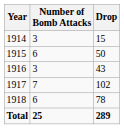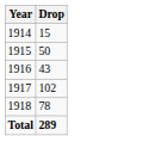- column: Number of Bomb Attacks | 3 | 6 | 3 | 7 | 6 | 25
